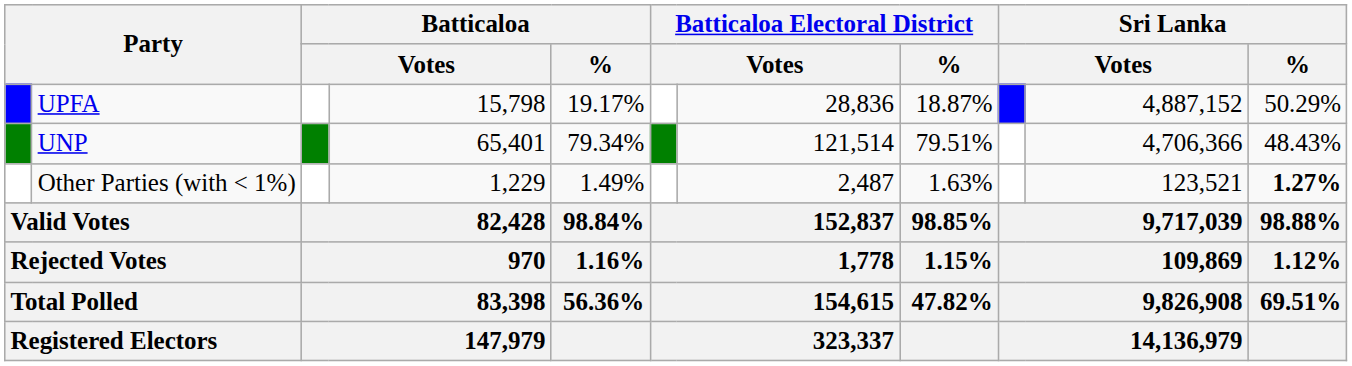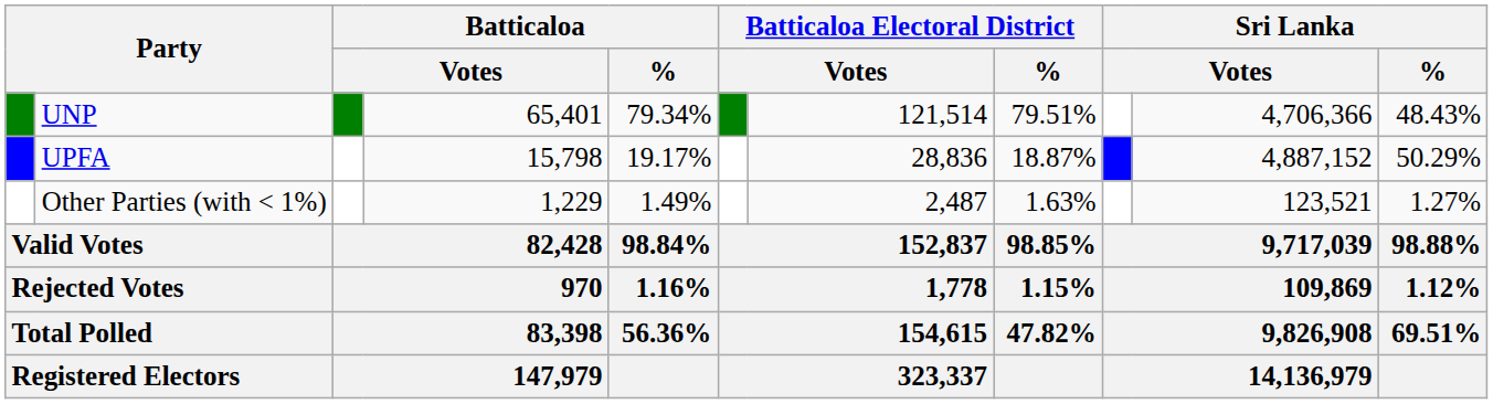rows swapped: UNP <-> UPFA
Other Parties (with < 1%) | Sri Lanka / %: bold -> normal
